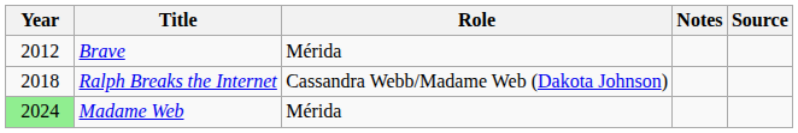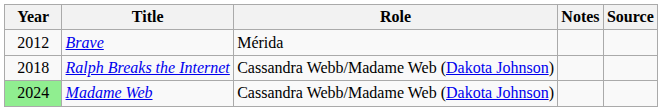Madame Web | Role: Mérida -> Cassandra Webb/Madame Web (Dakota Johnson)
